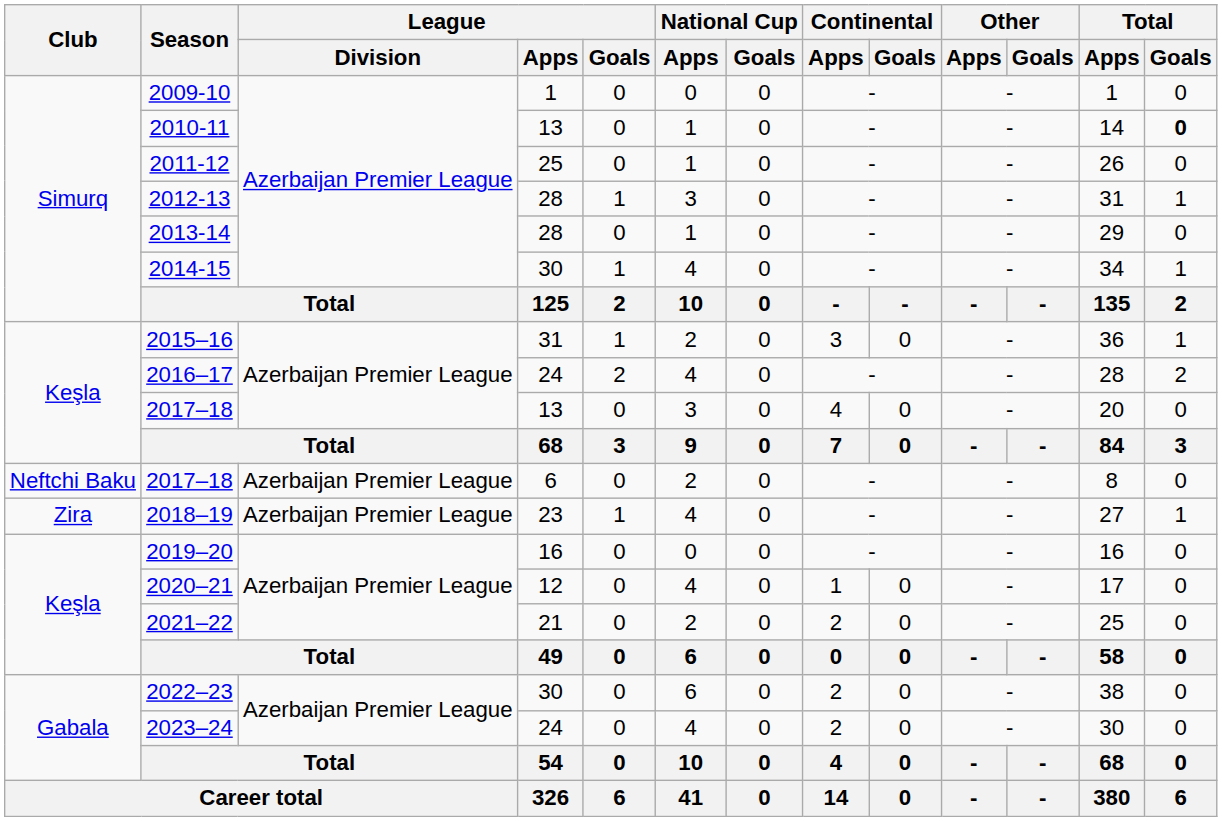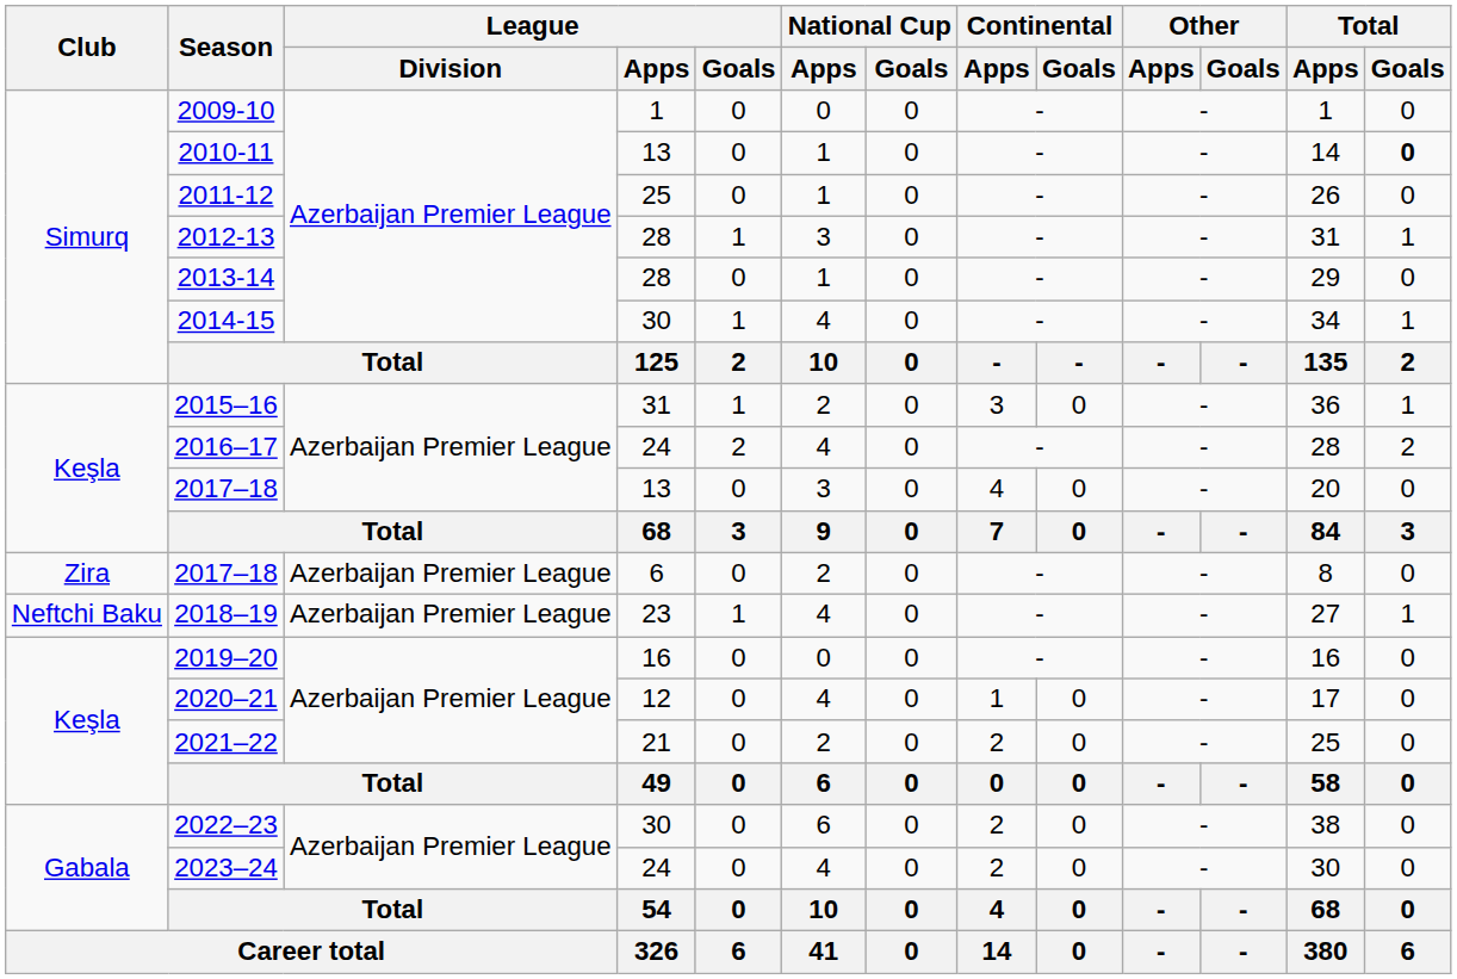2017–18 / 6 | Club: Neftchi Baku -> Zira
2018–19 | Club: Zira -> Neftchi Baku
